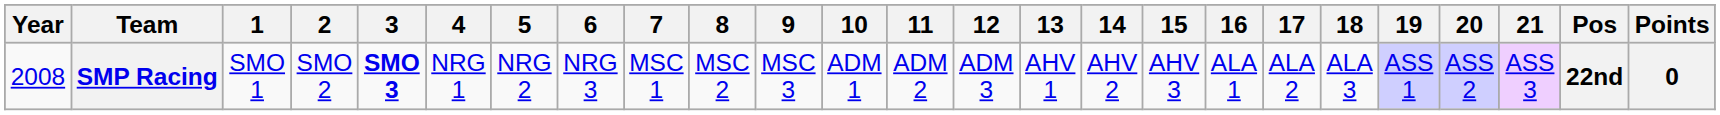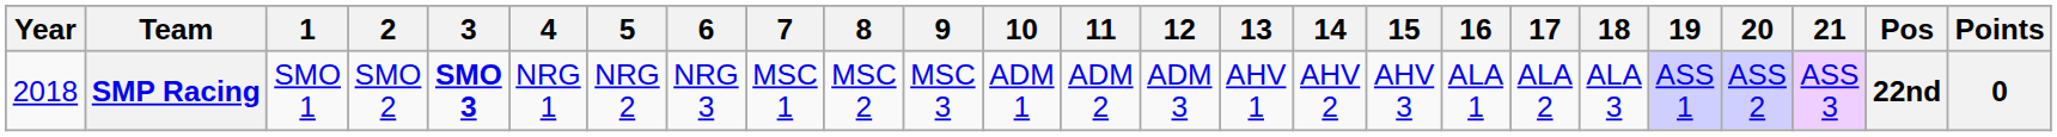SMP Racing | Year: 2008 -> 2018
